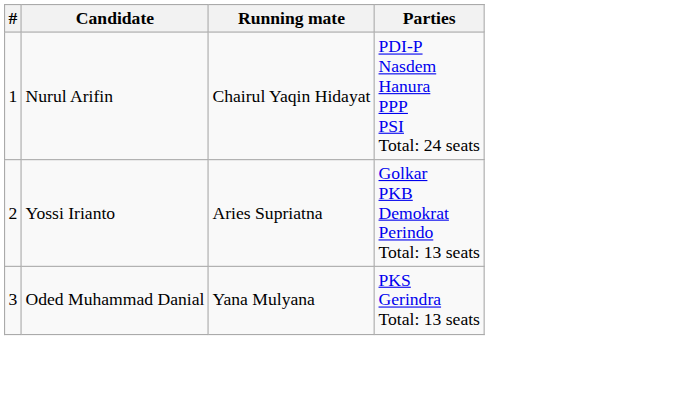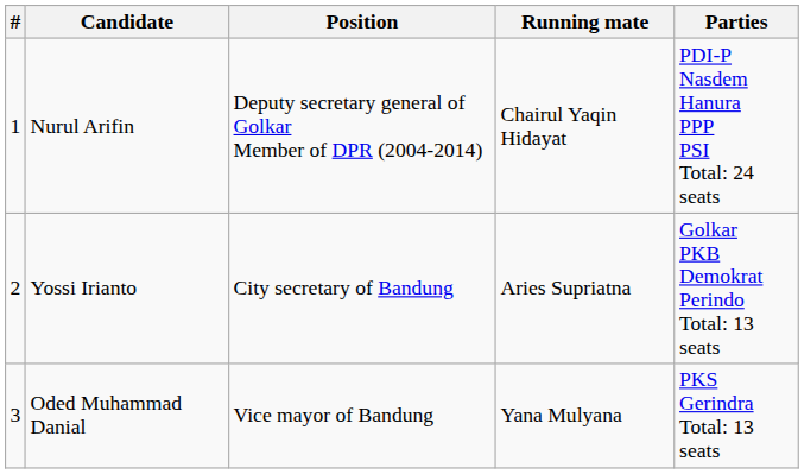+ column: Position | Deputy secretary general of Golkar Member of DPR (2004-2014) | City secretary of Bandung | Vice mayor of Bandung
